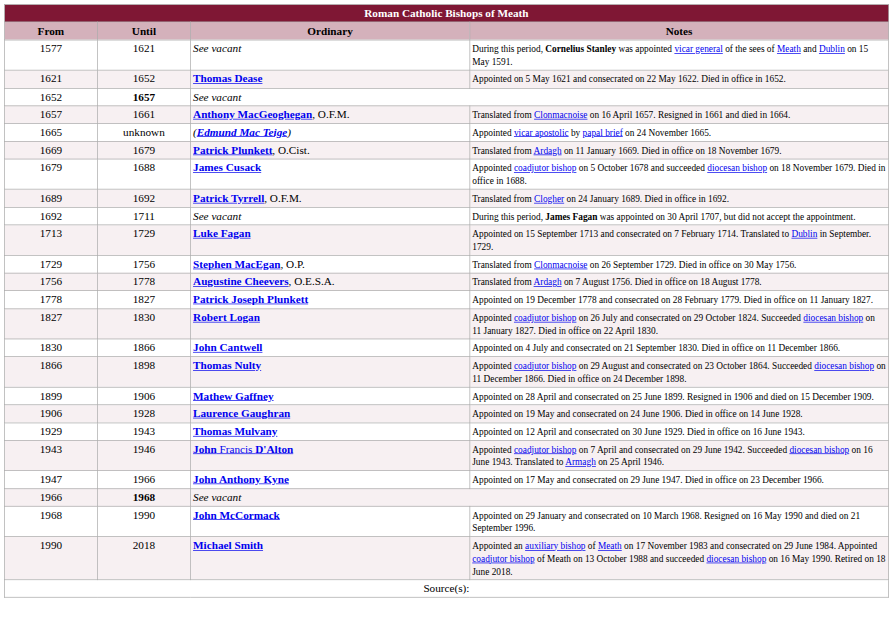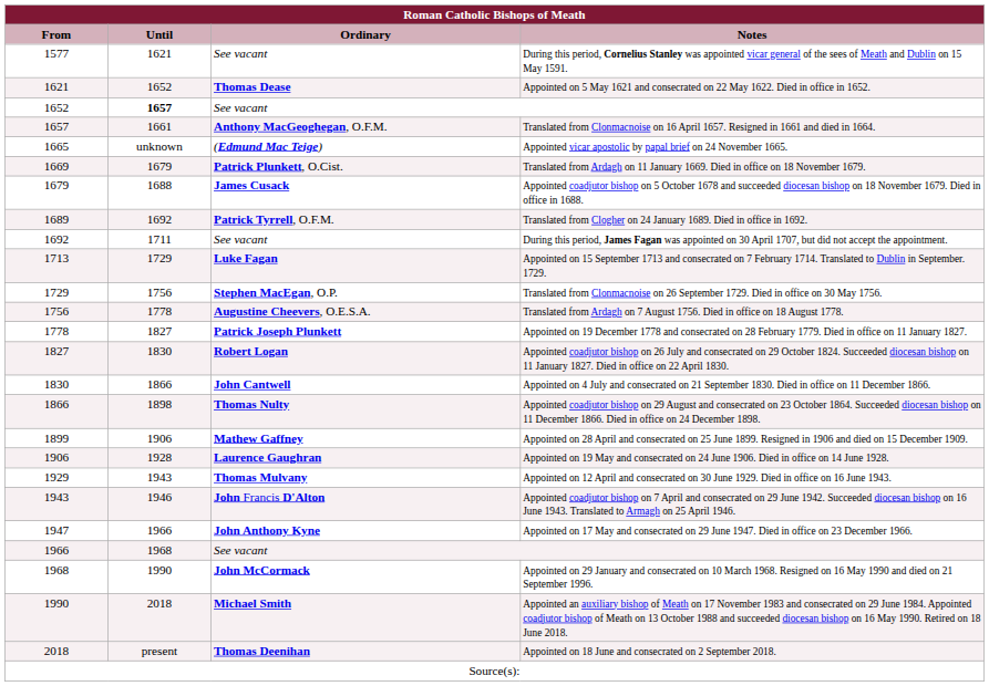1966 / See vacant | Until: bold -> normal
+ row: 2018 | present | Thomas Deenihan | Appointed on 18 June and consecrated on 2 September 2018.
